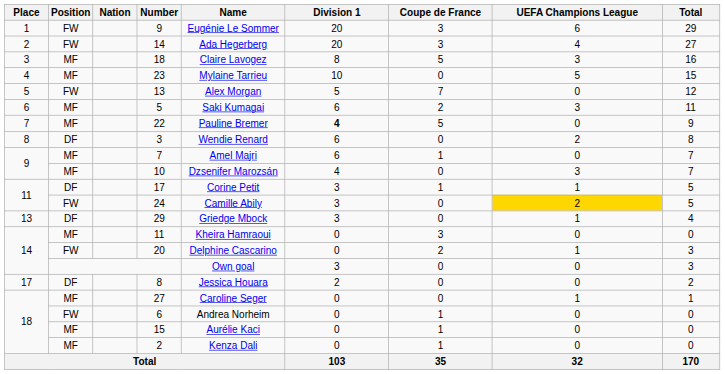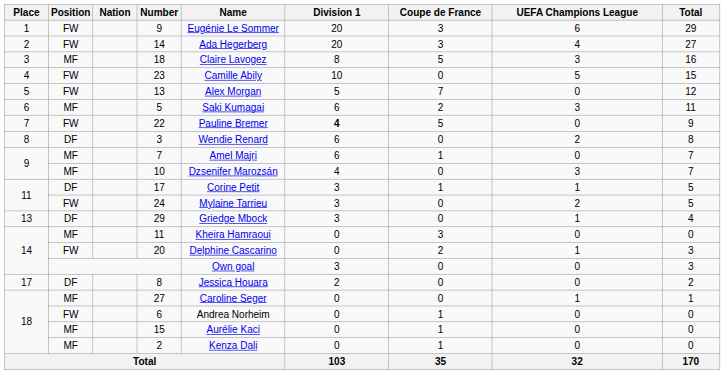23 | Position: MF -> FW
23 | Name: Mylaine Tarrieu -> Camille Abily
22 | Position: MF -> FW
24 | Name: Camille Abily -> Mylaine Tarrieu
24 | UEFA Champions League: gold background -> no background
